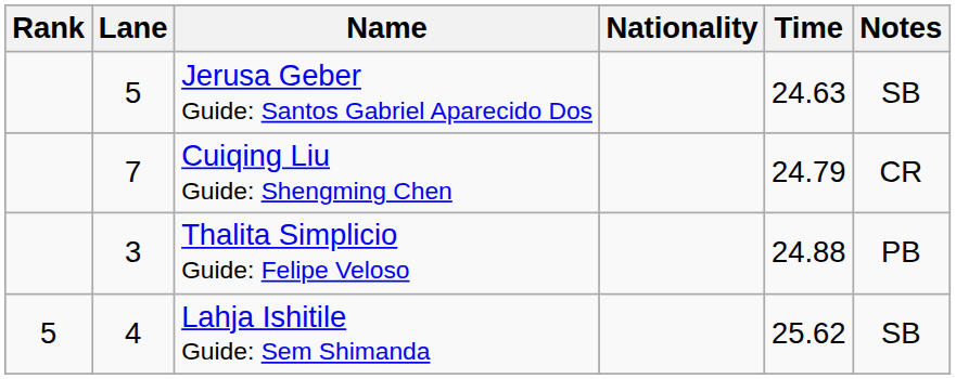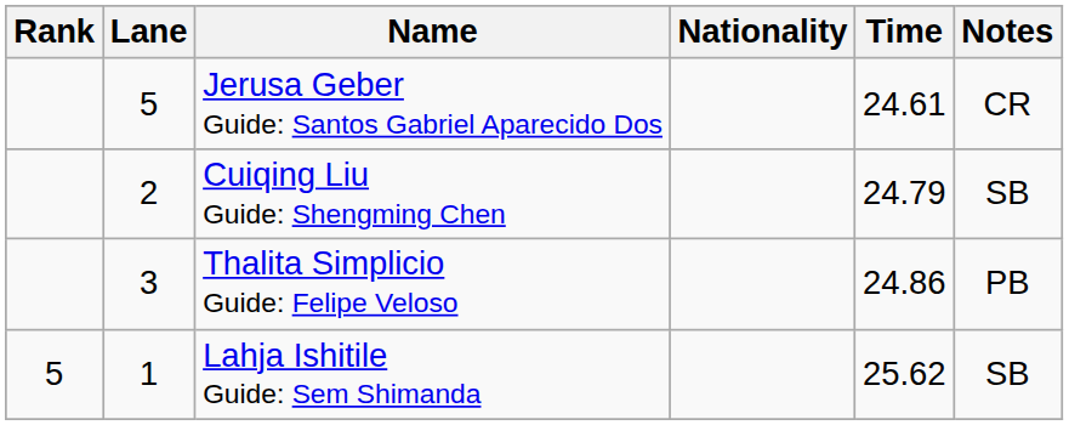Jerusa Geber Guide: Santos Gabriel Aparecido Dos | Time: 24.63 -> 24.61
Jerusa Geber Guide: Santos Gabriel Aparecido Dos | Notes: SB -> CR
Cuiqing Liu Guide: Shengming Chen | Lane: 7 -> 2
Cuiqing Liu Guide: Shengming Chen | Notes: CR -> SB
Thalita Simplicio Guide: Felipe Veloso | Time: 24.88 -> 24.86
Lahja Ishitile Guide: Sem Shimanda | Lane: 4 -> 1
